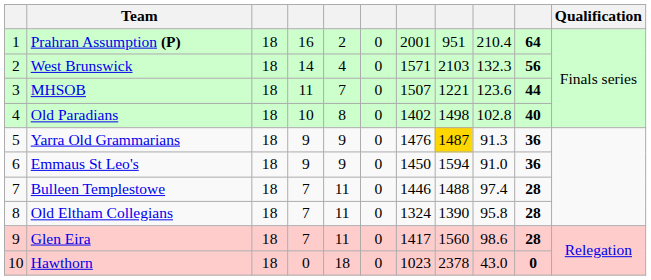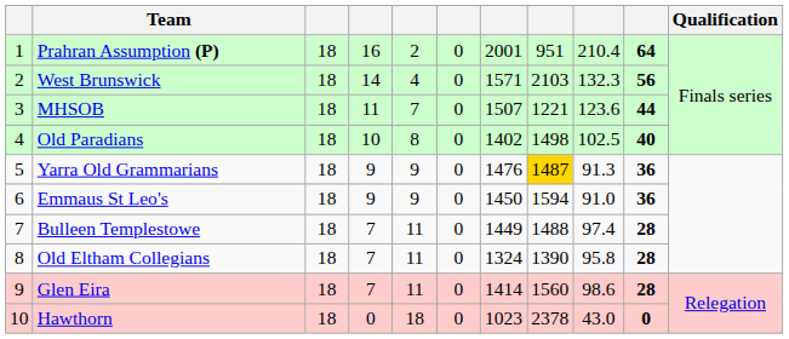Old Paradians | column 9: 102.8 -> 102.5
Bulleen Templestowe | column 7: 1446 -> 1449
Glen Eira | column 7: 1417 -> 1414
